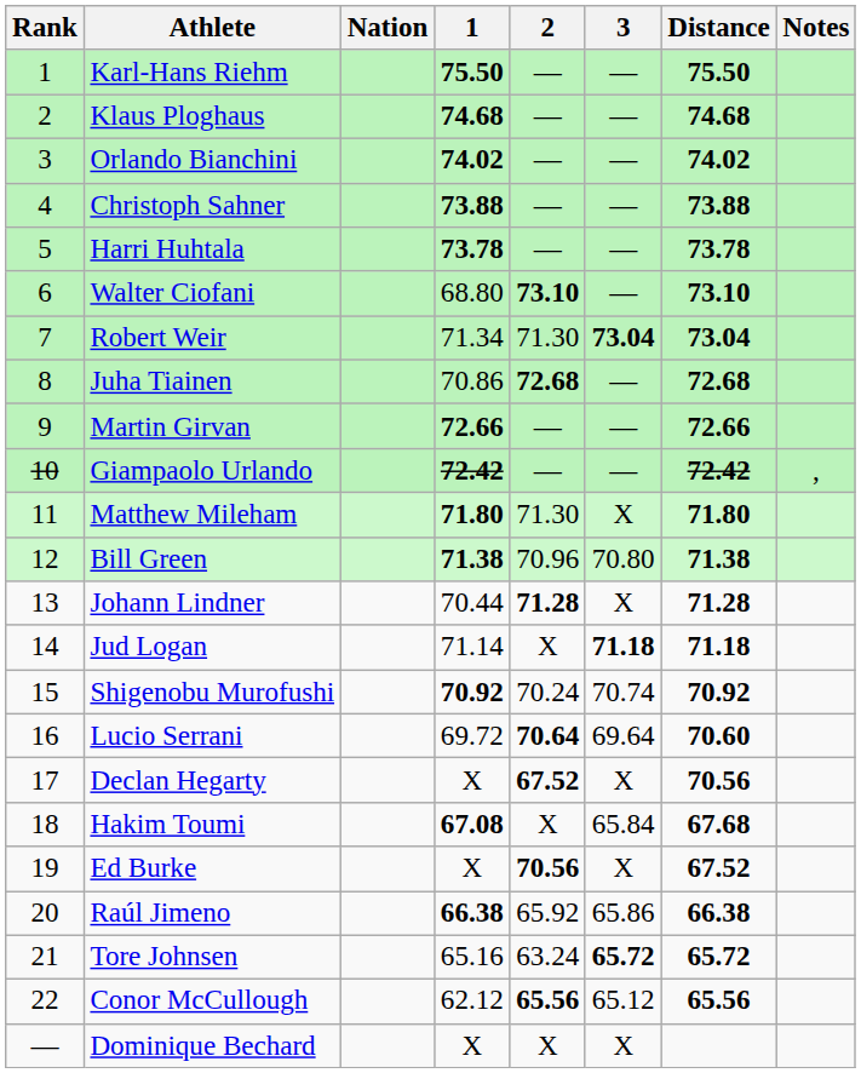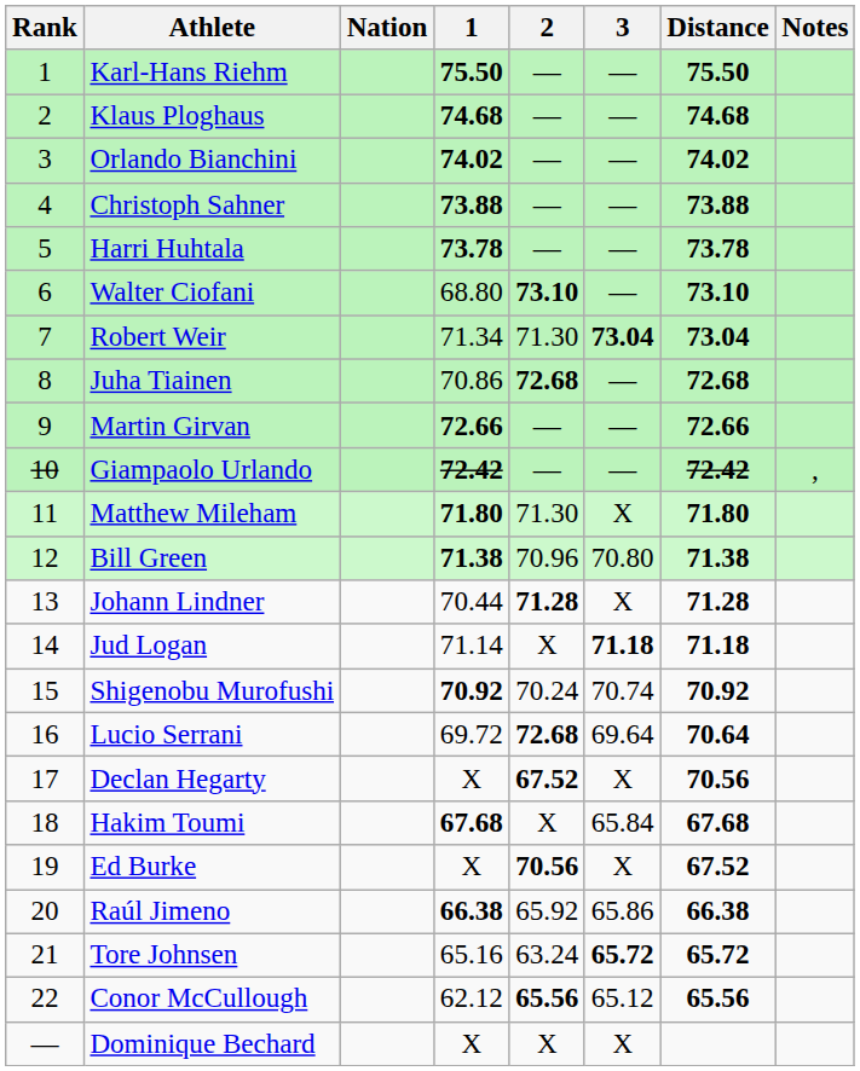Lucio Serrani | 2: 70.64 -> 72.68
Lucio Serrani | Distance: 70.60 -> 70.64
Hakim Toumi | 1: 67.08 -> 67.68
